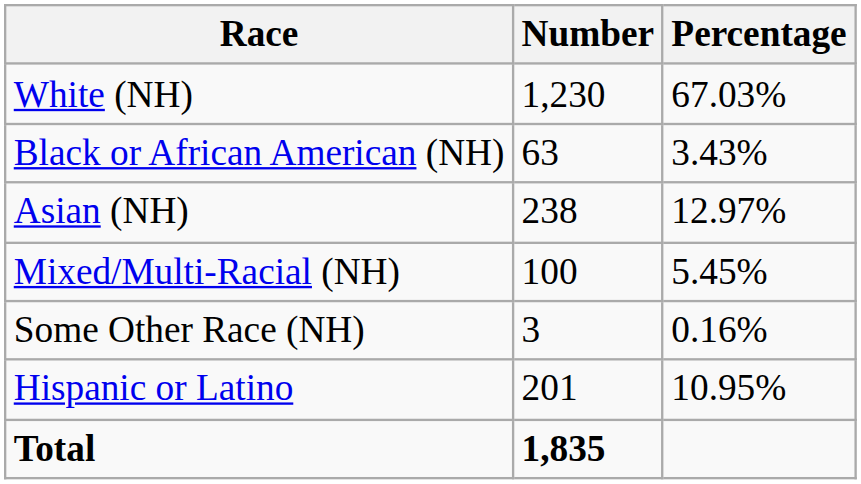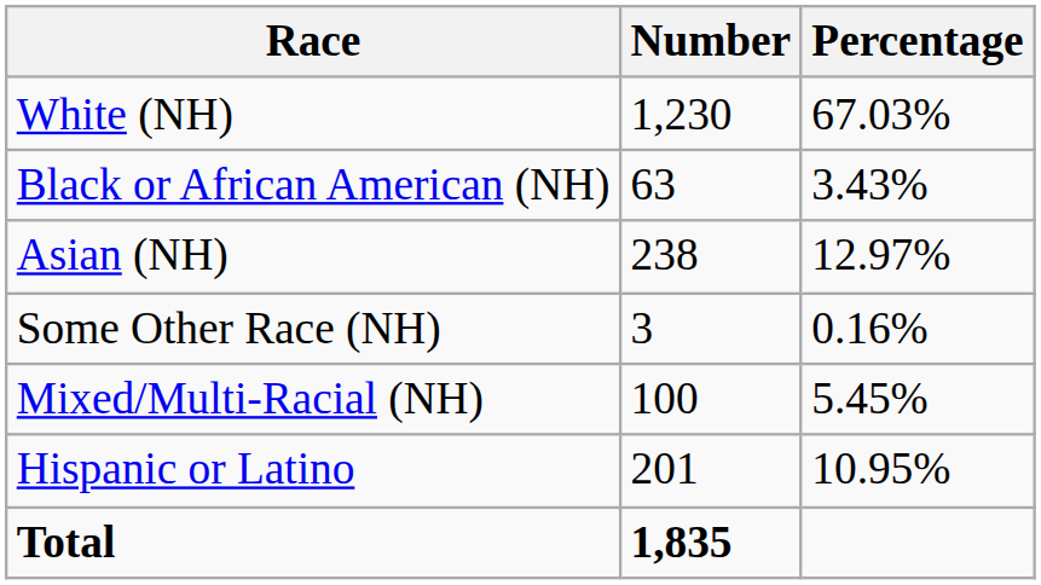rows swapped: Some Other Race (NH) <-> Mixed/Multi-Racial (NH)
